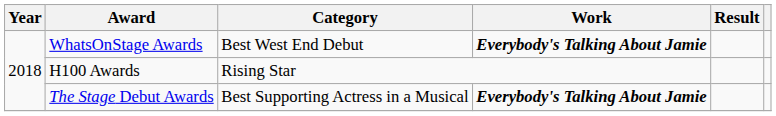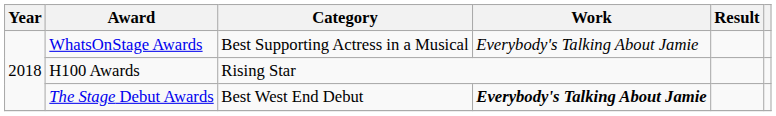WhatsOnStage Awards | Category: Best West End Debut -> Best Supporting Actress in a Musical
WhatsOnStage Awards | Work: bold -> normal
The Stage Debut Awards | Category: Best Supporting Actress in a Musical -> Best West End Debut
